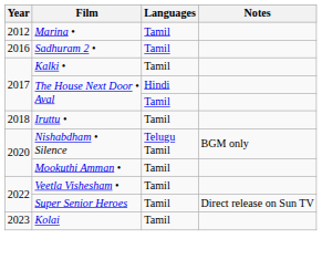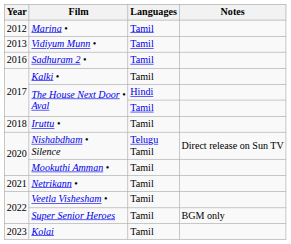+ row: 2013 | Vidiyum Munn • | Tamil
Nishabdham • Silence | Notes: BGM only -> Direct release on Sun TV
+ row: 2021 | Netrikann • | Tamil
Super Senior Heroes | Notes: Direct release on Sun TV -> BGM only
